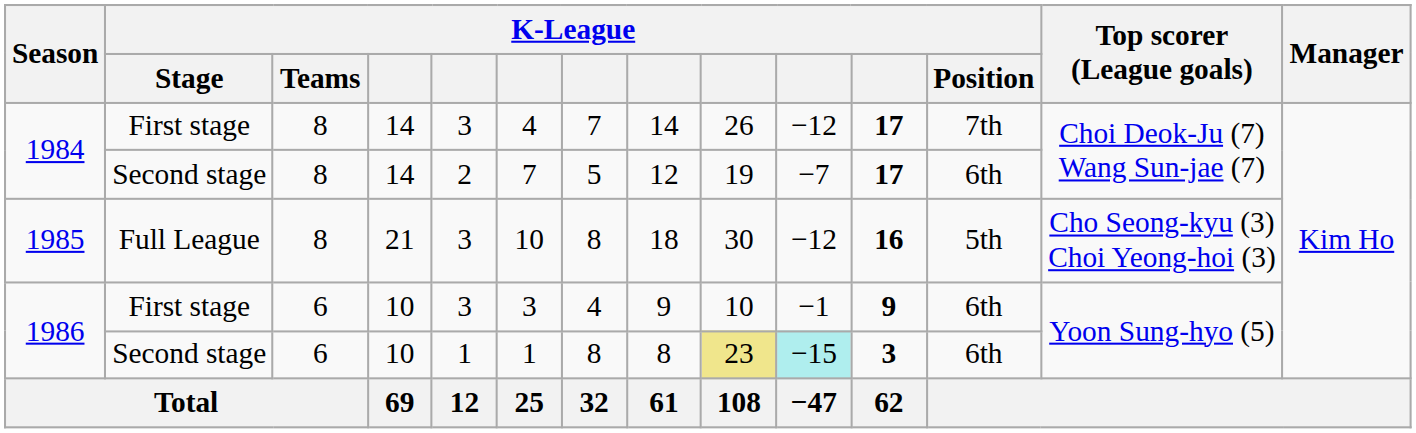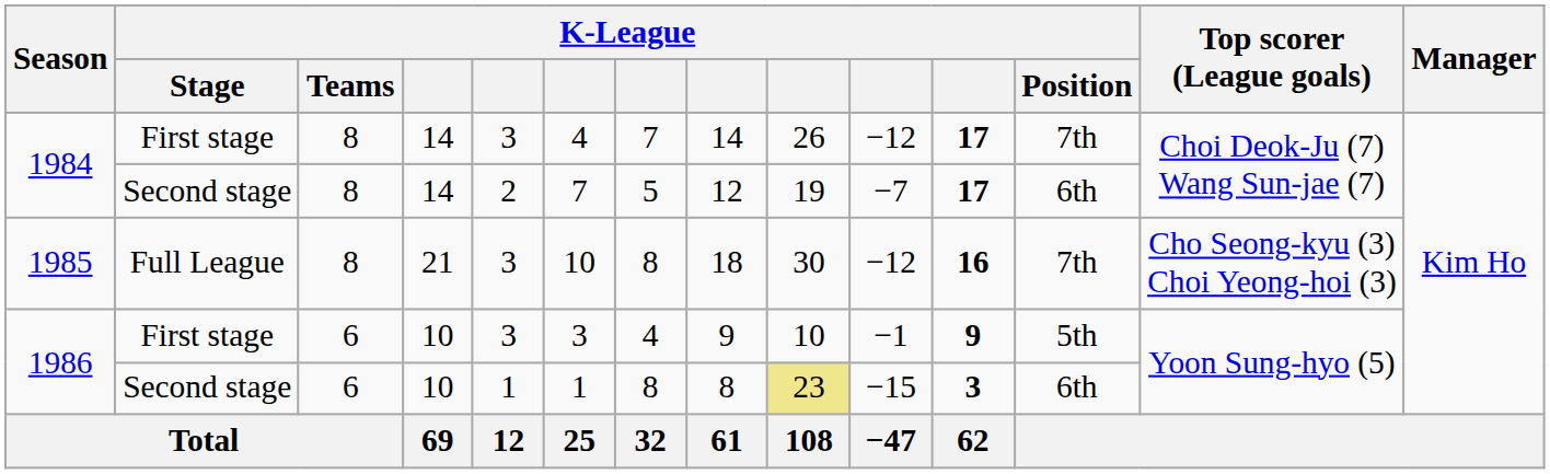1985 | K-League / Position: 5th -> 7th
1986 / First stage | K-League / Position: 6th -> 5th
1986 / Second stage | column 10: paleturquoise background -> no background
